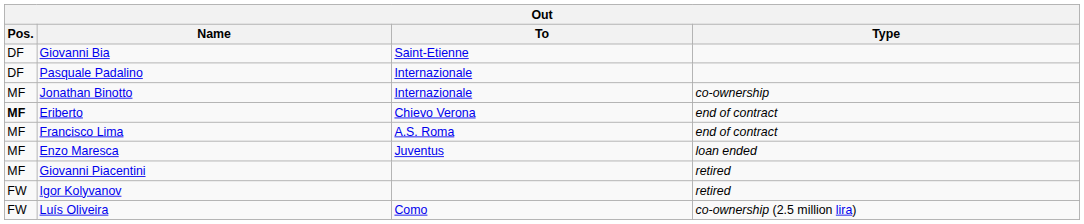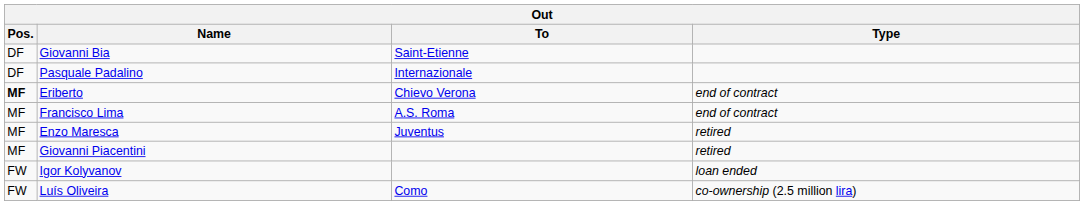- row: MF | Jonathan Binotto | Internazionale | co-ownership
Enzo Maresca | Type: loan ended -> retired
Igor Kolyvanov | Type: retired -> loan ended
